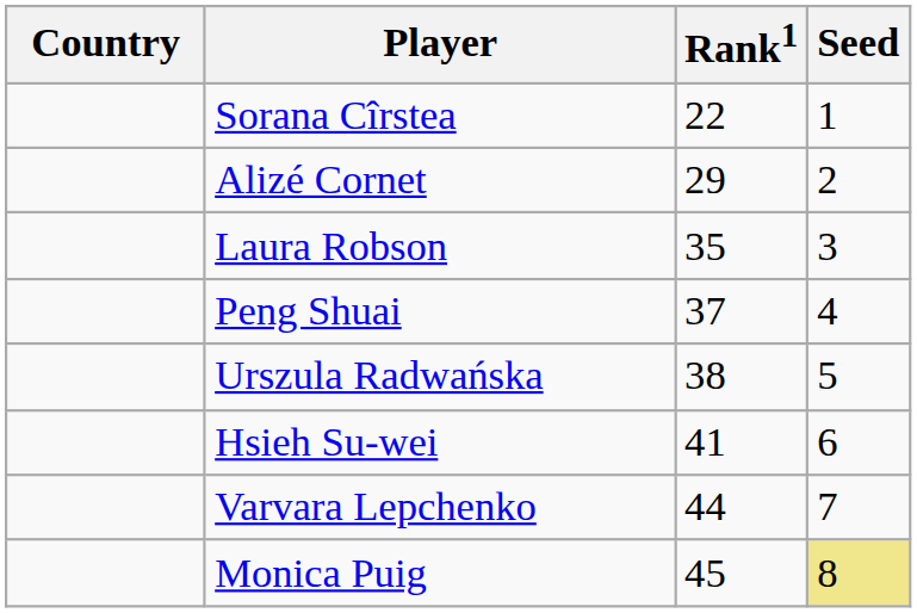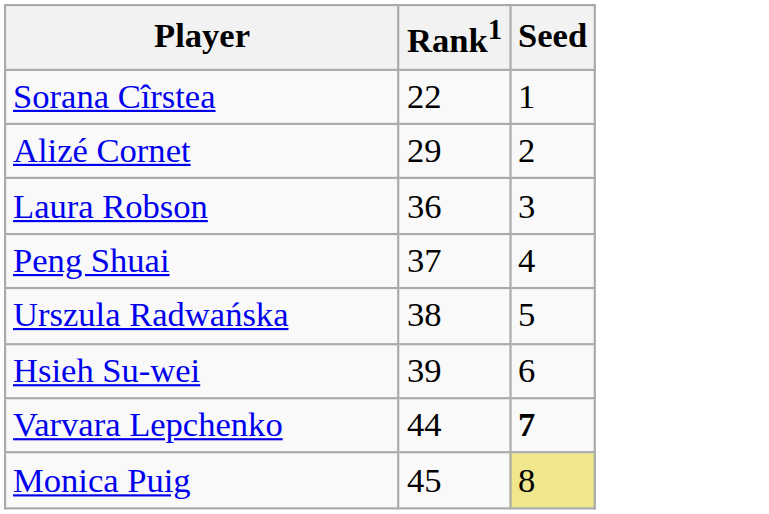- column: Country
Laura Robson | Rank1: 35 -> 36
Hsieh Su-wei | Rank1: 41 -> 39
Varvara Lepchenko | Seed: normal -> bold
